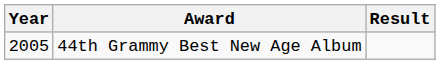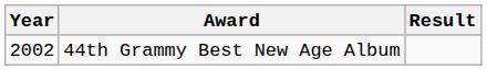44th Grammy Best New Age Album | Year: 2005 -> 2002
